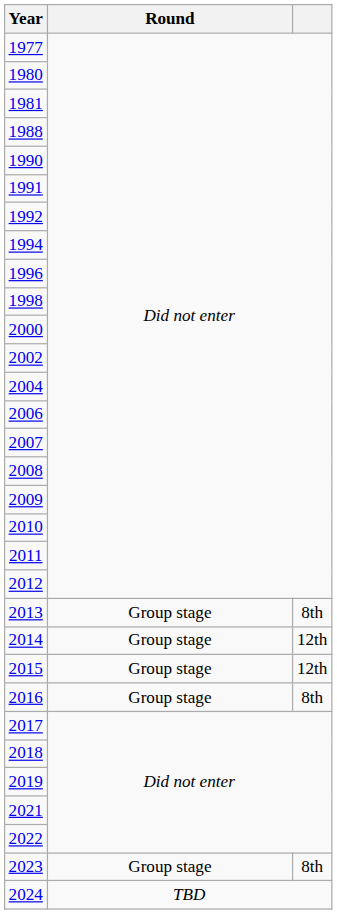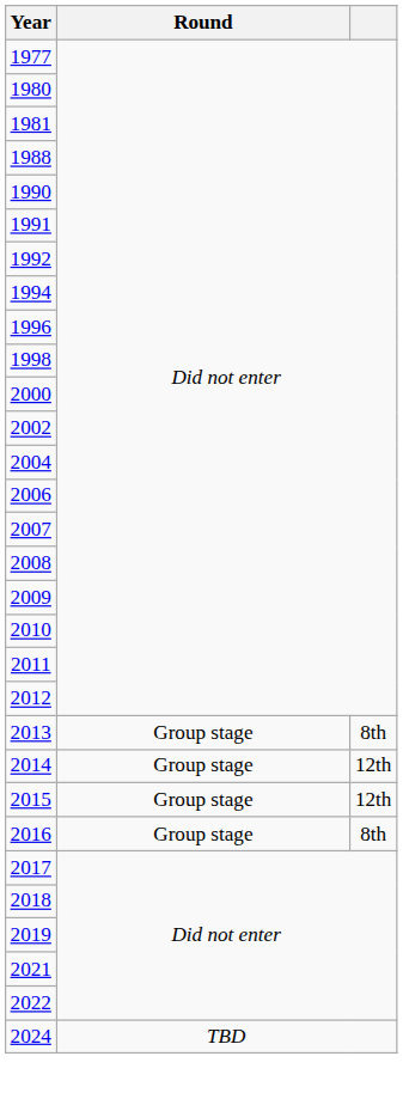- row: 2023 | Group stage | 8th
